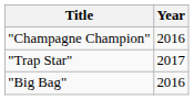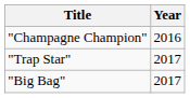"Big Bag" | Year: 2016 -> 2017
